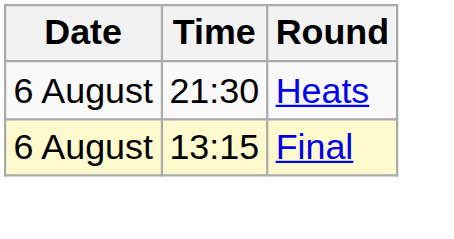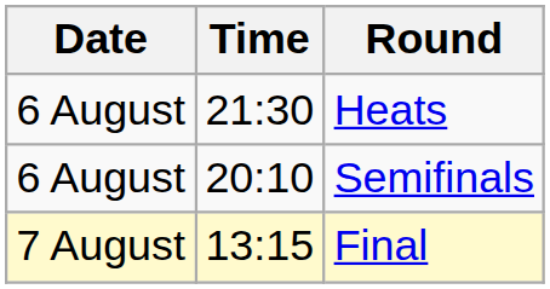+ row: 6 August | 20:10 | Semifinals
Final | Date: 6 August -> 7 August
